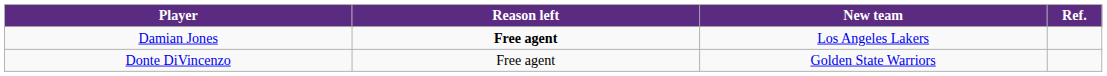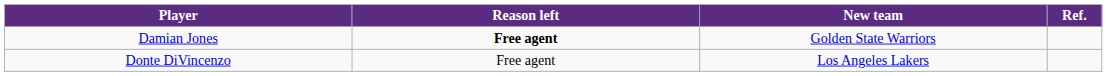Damian Jones | New team: Los Angeles Lakers -> Golden State Warriors
Donte DiVincenzo | New team: Golden State Warriors -> Los Angeles Lakers
